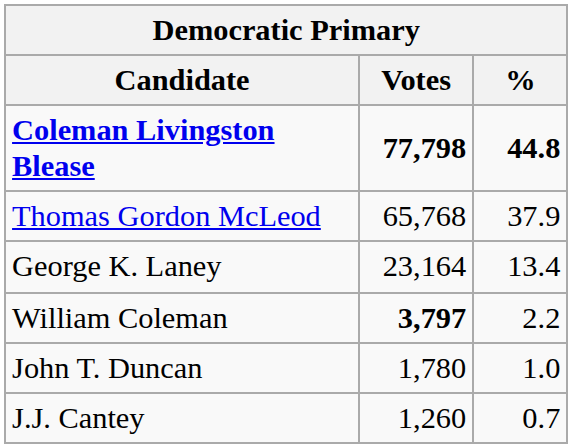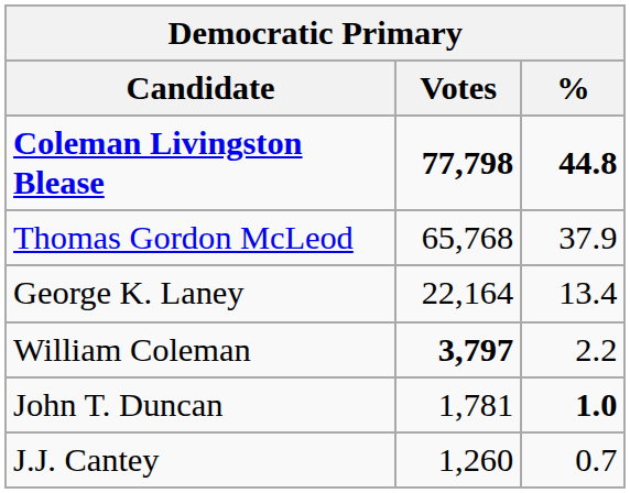George K. Laney | Votes: 23,164 -> 22,164
John T. Duncan | Votes: 1,780 -> 1,781
John T. Duncan | %: normal -> bold
